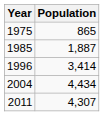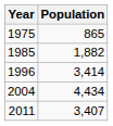1985 | Population: 1,887 -> 1,882
2011 | Population: 4,307 -> 3,407
